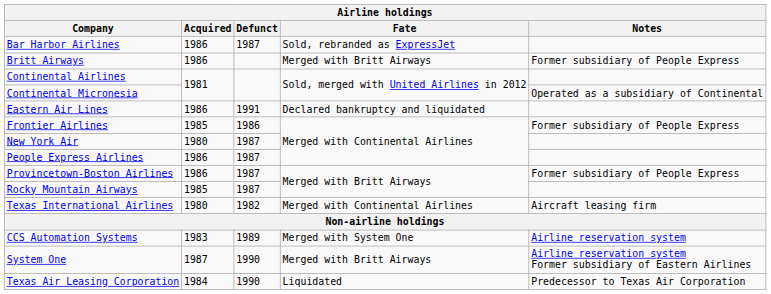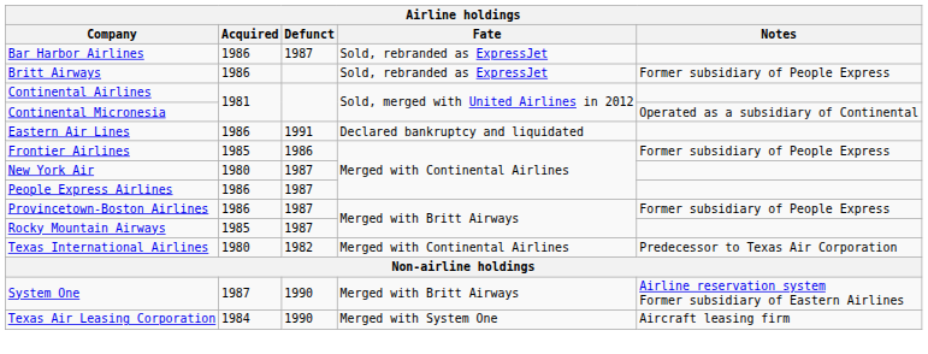Britt Airways | Fate: Merged with Britt Airways -> Sold, rebranded as ExpressJet
Texas International Airlines | Notes: Aircraft leasing firm -> Predecessor to Texas Air Corporation
- row: CCS Automation Systems | 1983 | 1989 | Merged with System One | Airline reservation system
Texas Air Leasing Corporation | Fate: Liquidated -> Merged with System One
Texas Air Leasing Corporation | Notes: Predecessor to Texas Air Corporation -> Aircraft leasing firm
